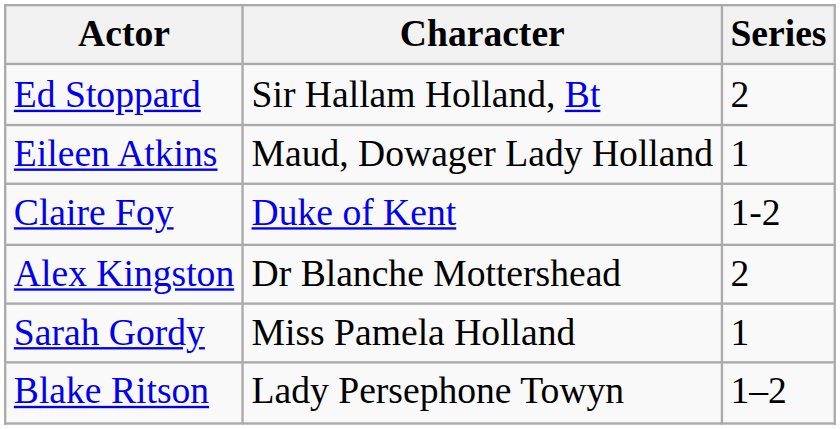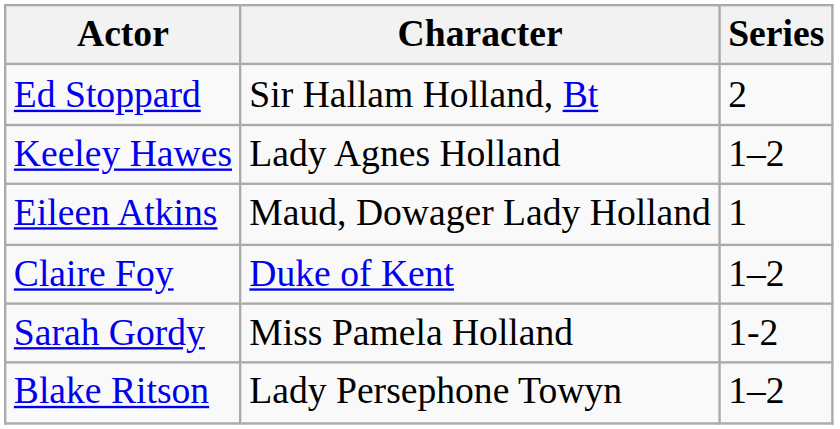+ row: Keeley Hawes | Lady Agnes Holland | 1–2
Claire Foy | Series: 1-2 -> 1–2
- row: Alex Kingston | Dr Blanche Mottershead | 2
Sarah Gordy | Series: 1 -> 1-2
